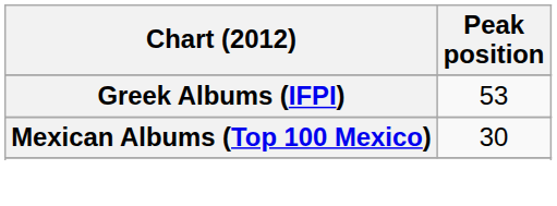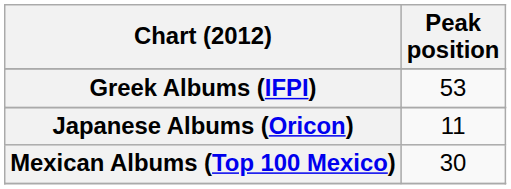+ row: Japanese Albums (Oricon) | 11
